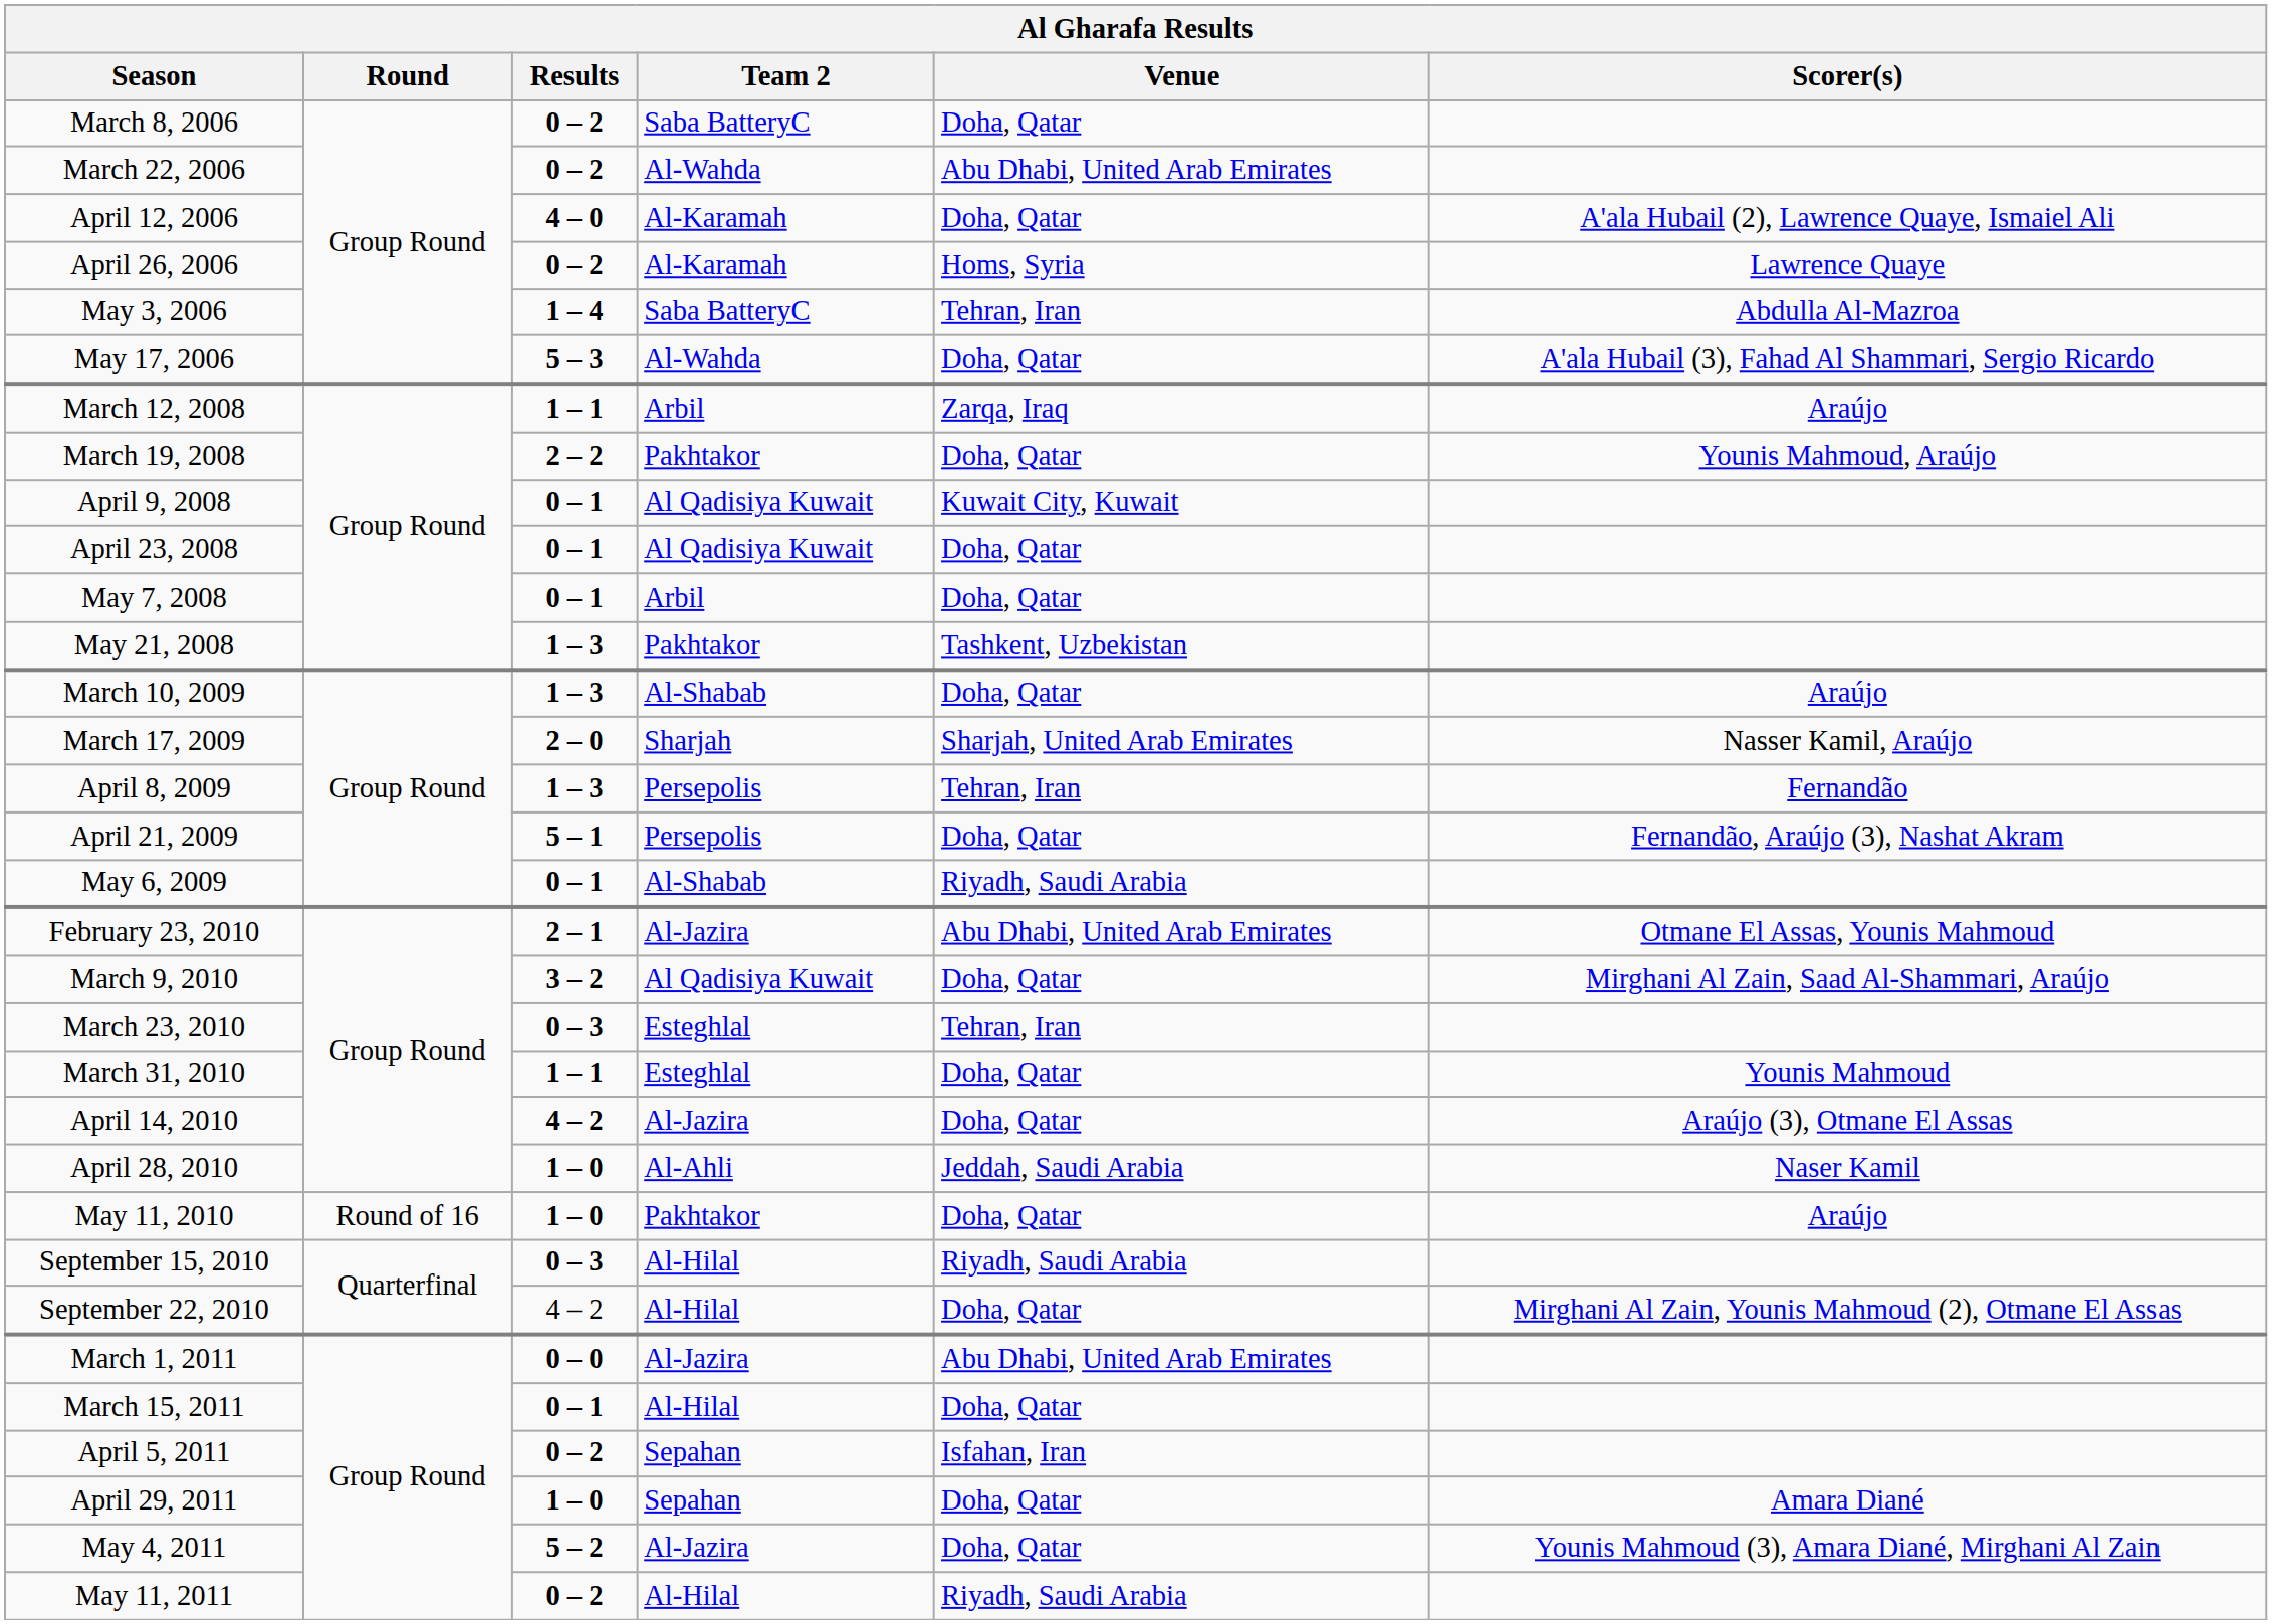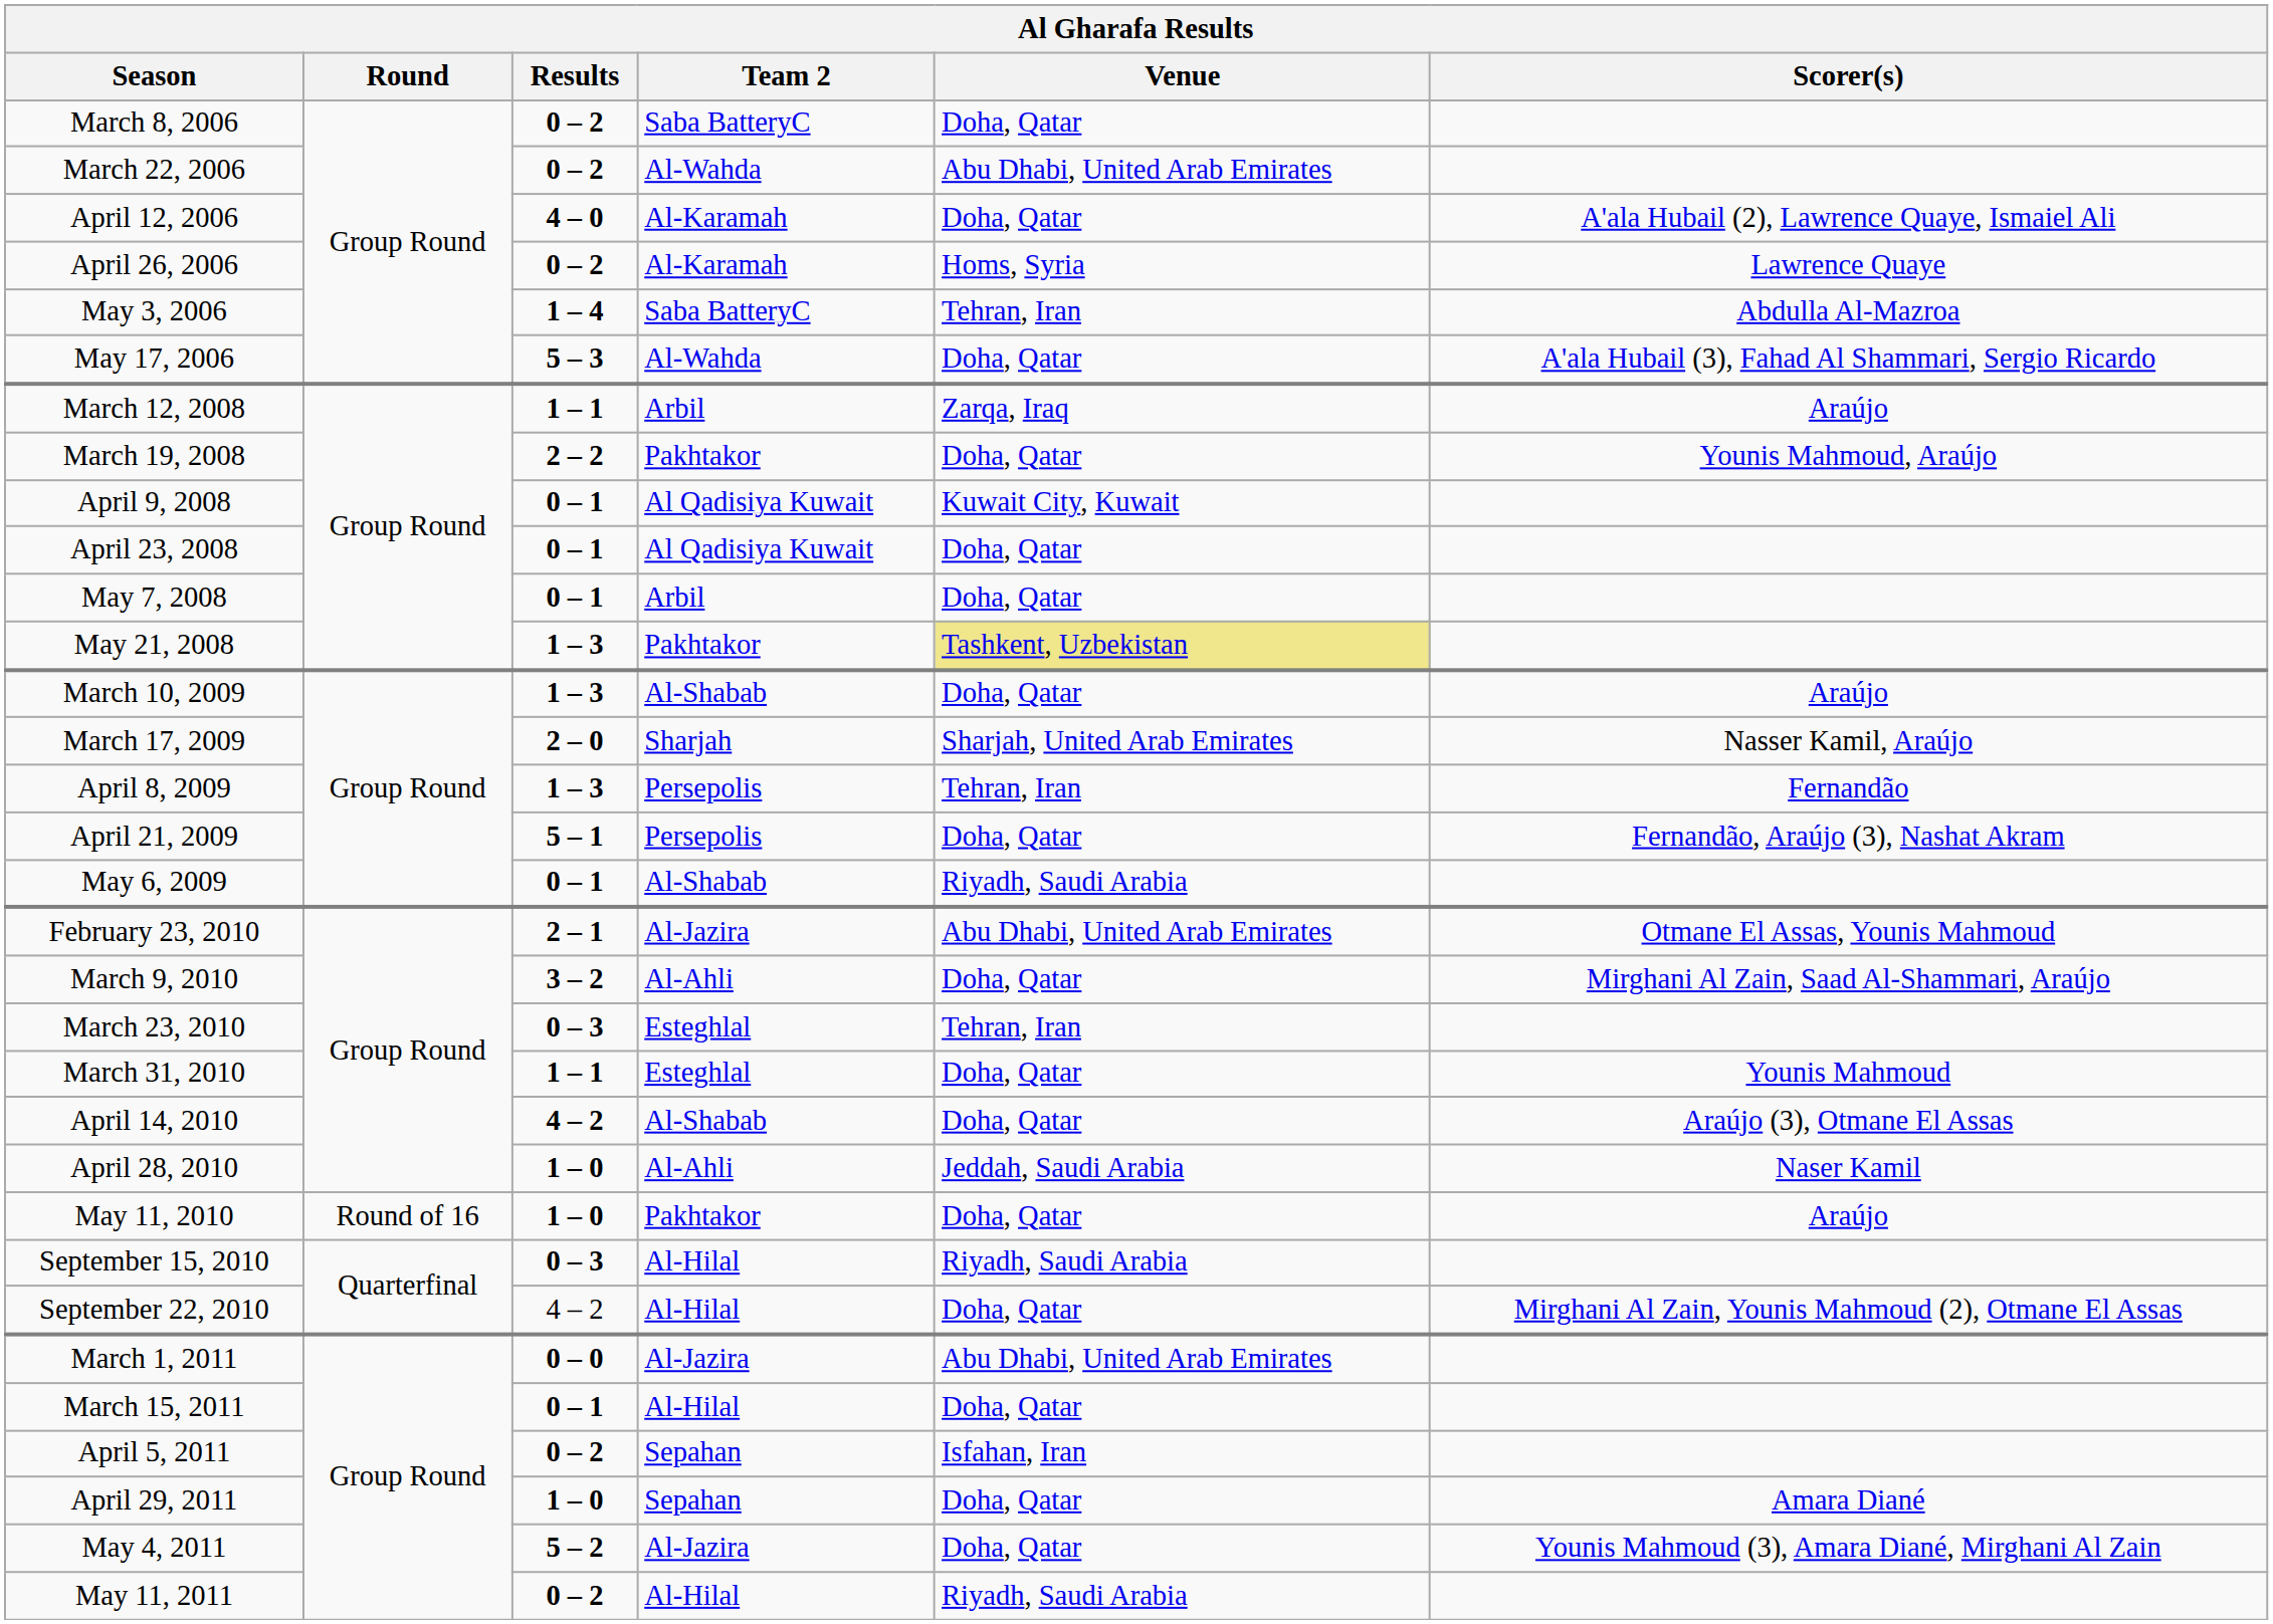May 21, 2008 | Venue: no background -> khaki background
March 9, 2010 | Team 2: Al Qadisiya Kuwait -> Al-Ahli
April 14, 2010 | Team 2: Al-Jazira -> Al-Shabab
